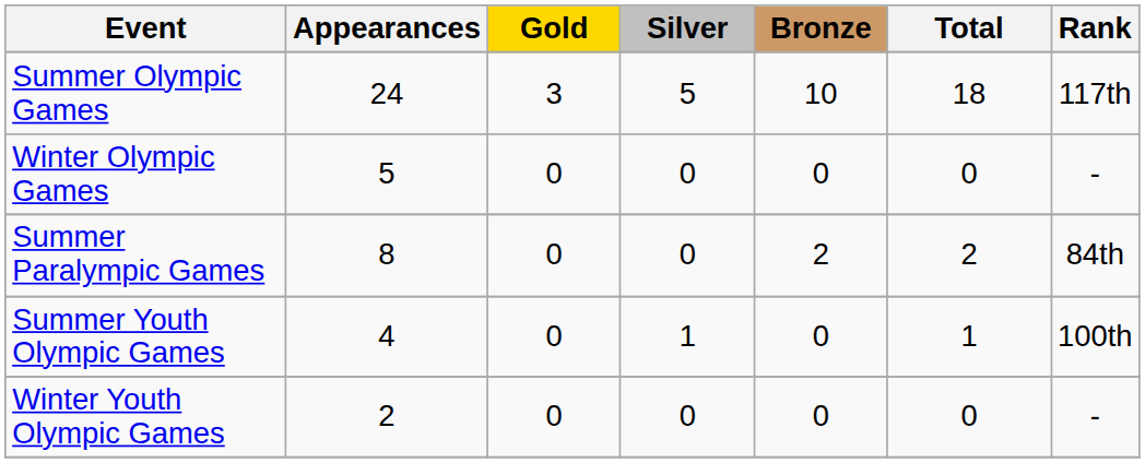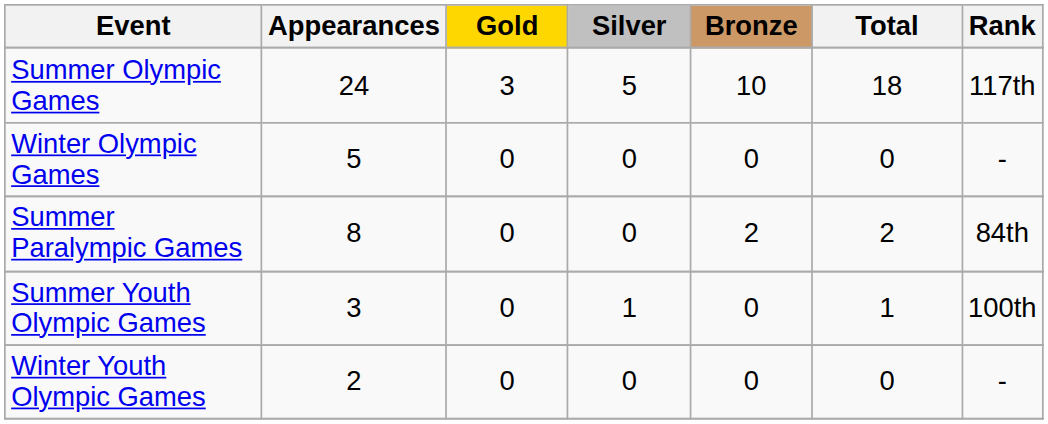Summer Youth Olympic Games | Appearances: 4 -> 3
